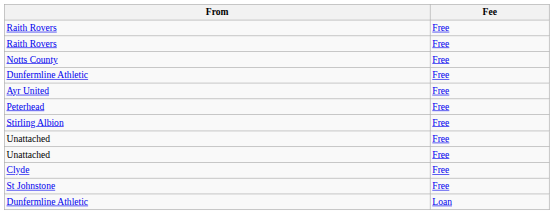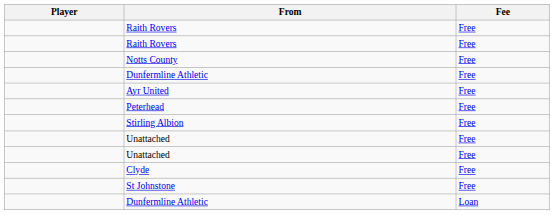+ column: Player
